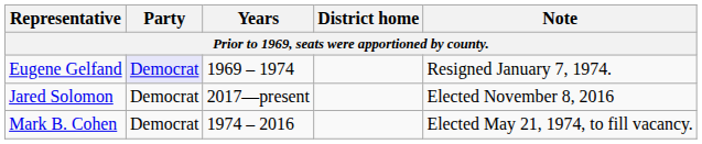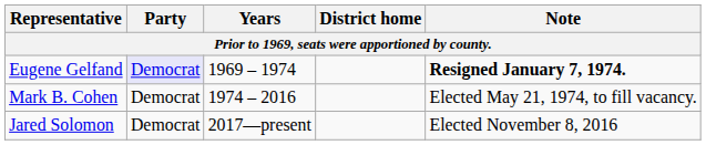Eugene Gelfand | Note: normal -> bold
rows swapped: Mark B. Cohen <-> Jared Solomon
